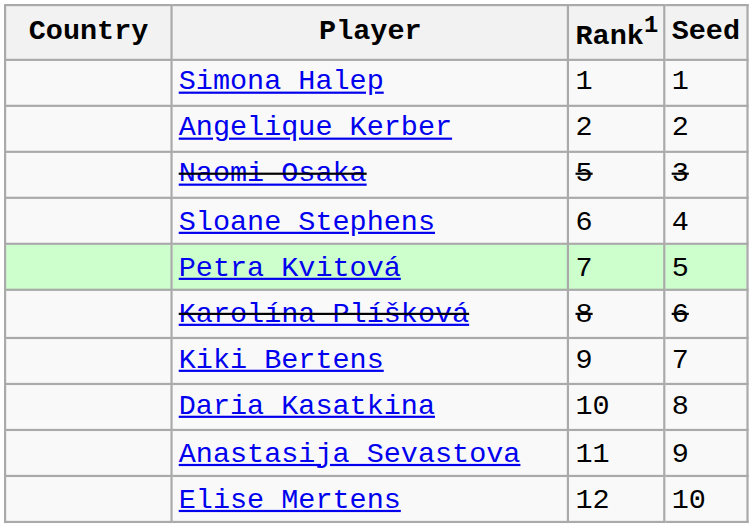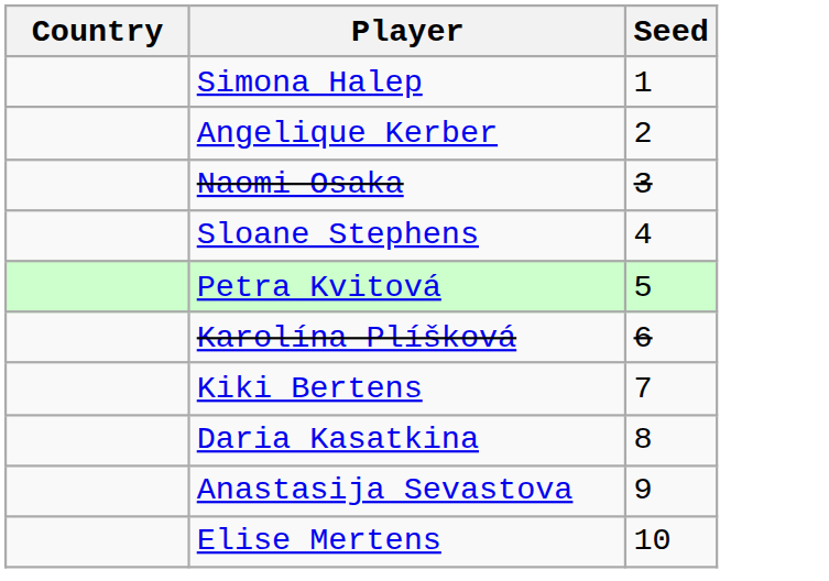- column: Rank1 | 1 | 2 | 5 | 6 | 7 | 8 | 9 | 10 | 11 | 12
